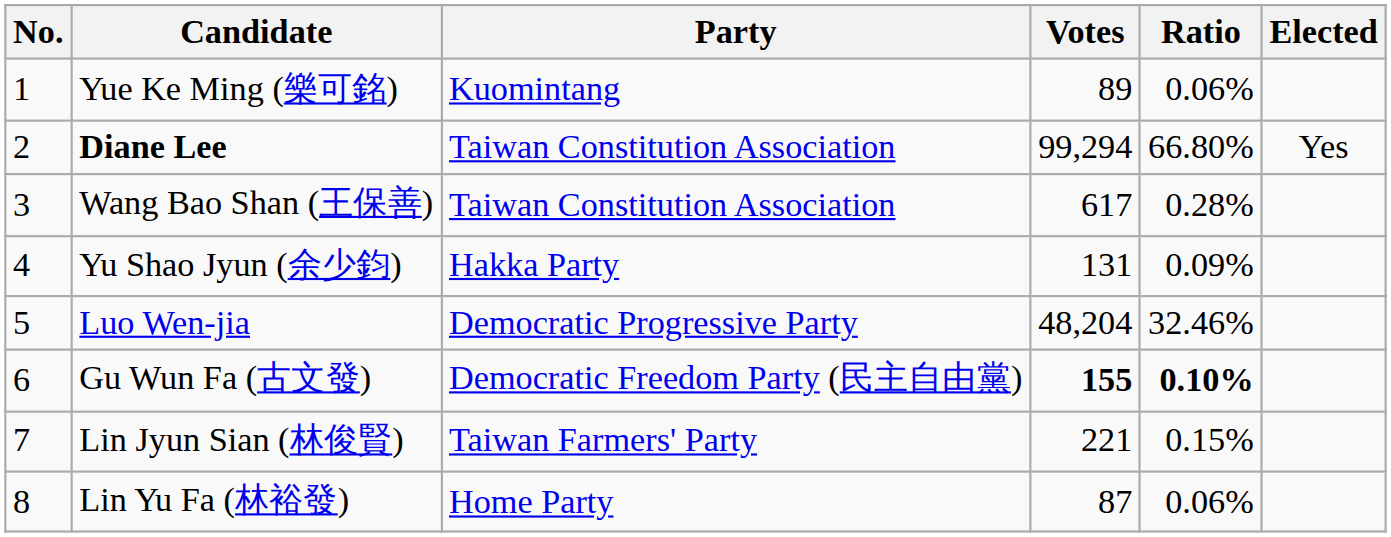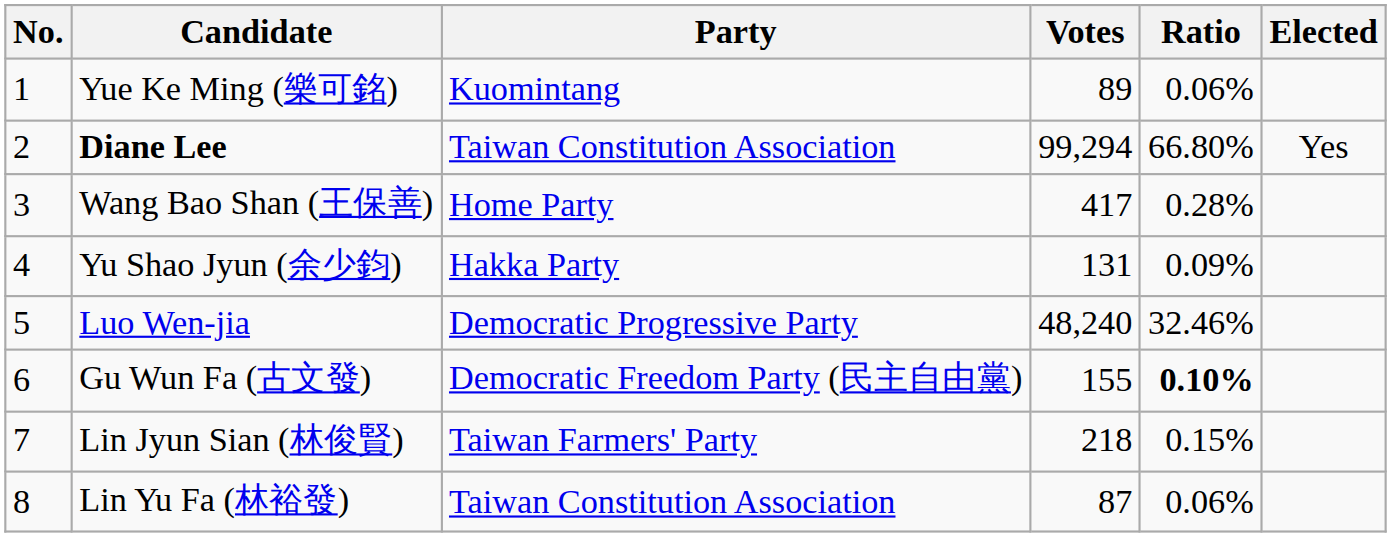Wang Bao Shan (王保善) | Party: Taiwan Constitution Association -> Home Party
Wang Bao Shan (王保善) | Votes: 617 -> 417
Luo Wen-jia | Votes: 48,204 -> 48,240
Gu Wun Fa (古文發) | Votes: bold -> normal
Lin Jyun Sian (林俊賢) | Votes: 221 -> 218
Lin Yu Fa (林裕發) | Party: Home Party -> Taiwan Constitution Association
